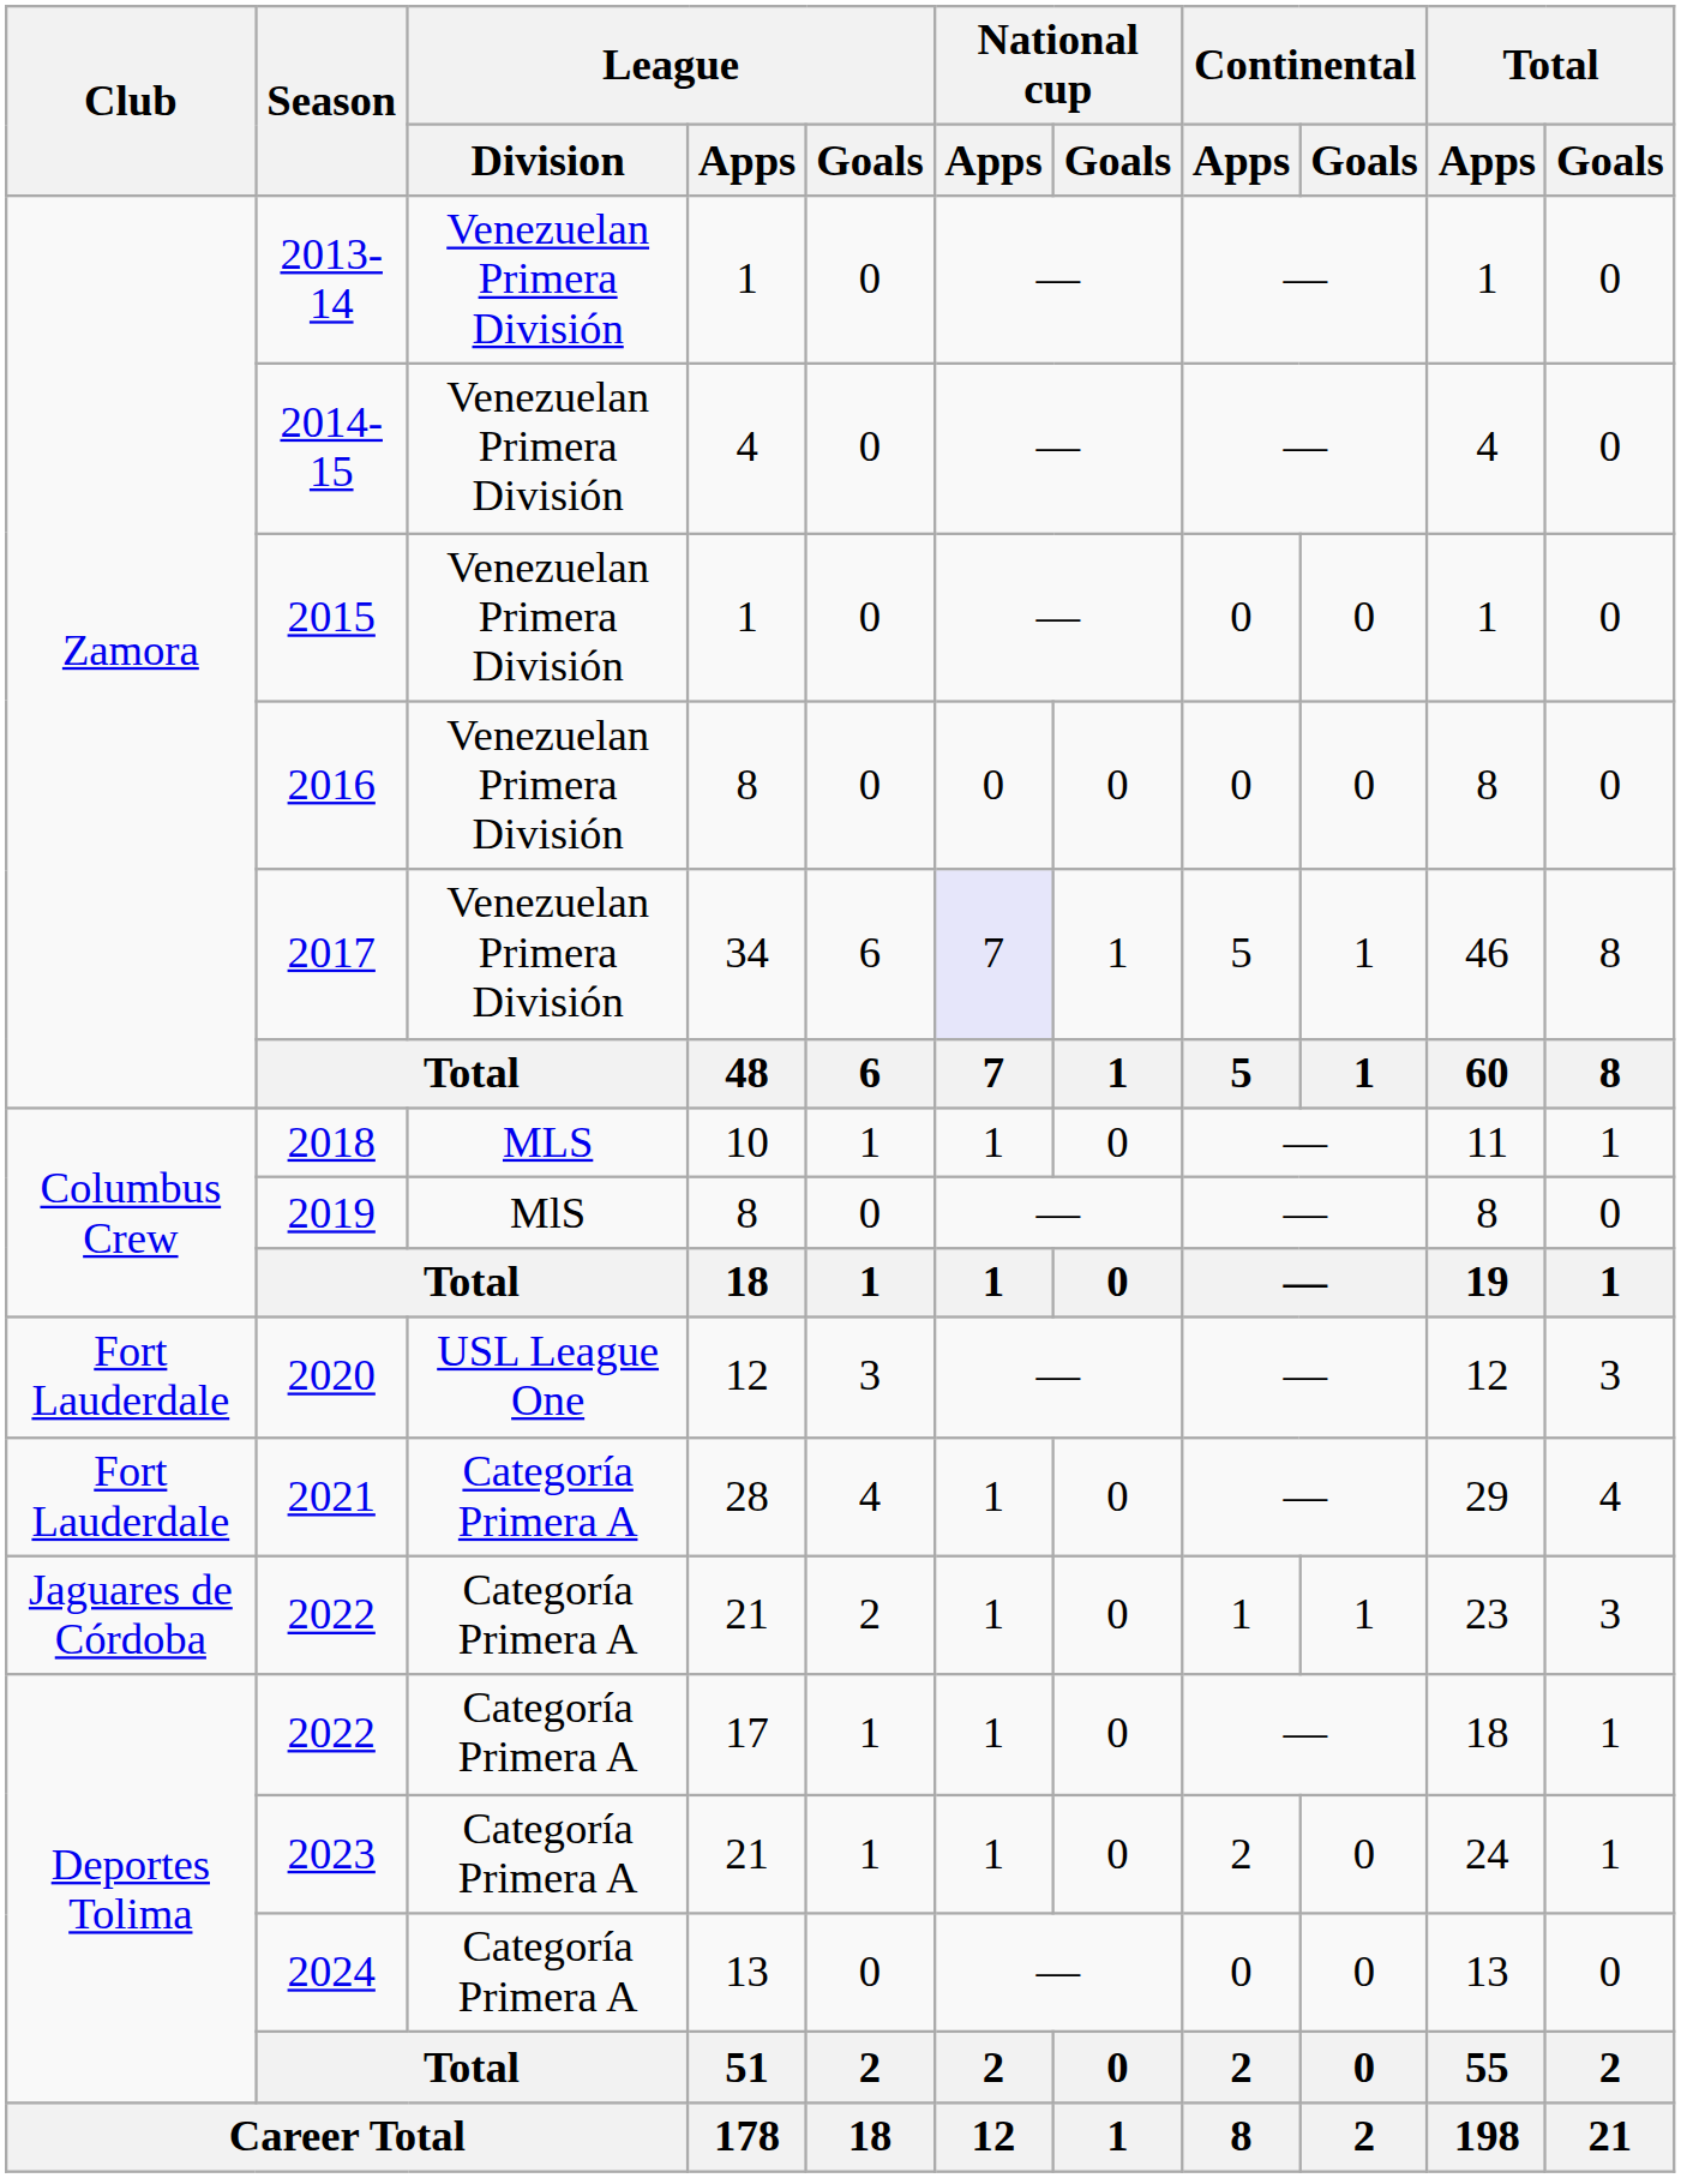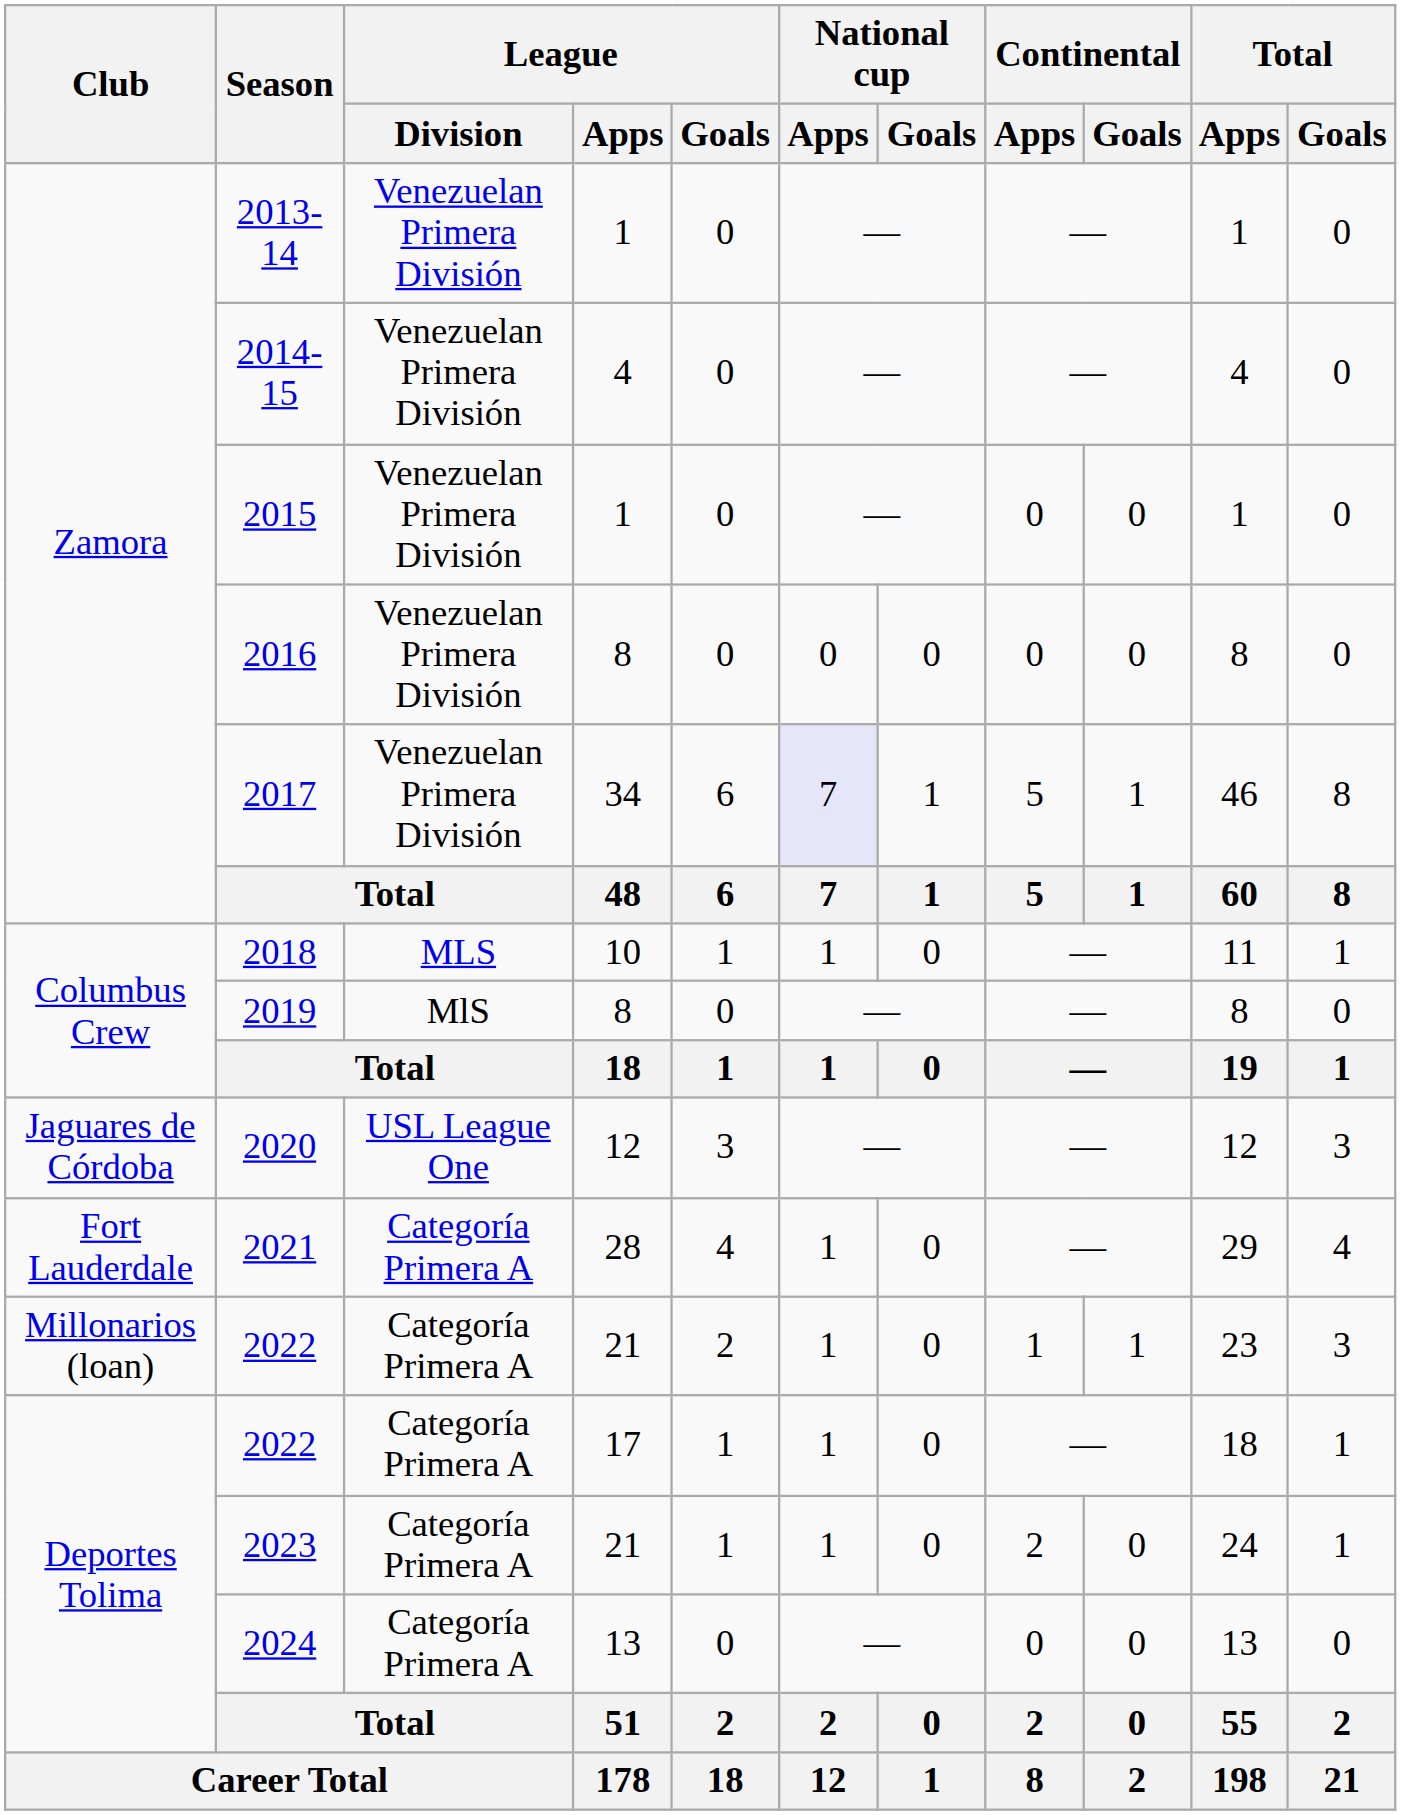2020 | Club: Fort Lauderdale -> Jaguares de Córdoba
2022 / 21 | Club: Jaguares de Córdoba -> Millonarios (loan)
